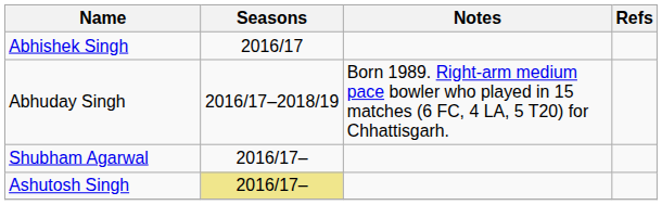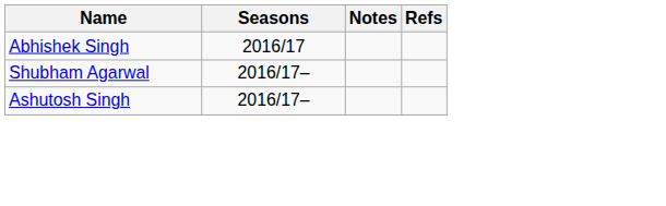- row: Abhuday Singh | 2016/17–2018/19 | Born 1989. Right-arm medium pace bowler who played in 15 matches (6 FC, 4 LA, 5 T20) for Chhattisgarh.
Ashutosh Singh | Seasons: khaki background -> no background
